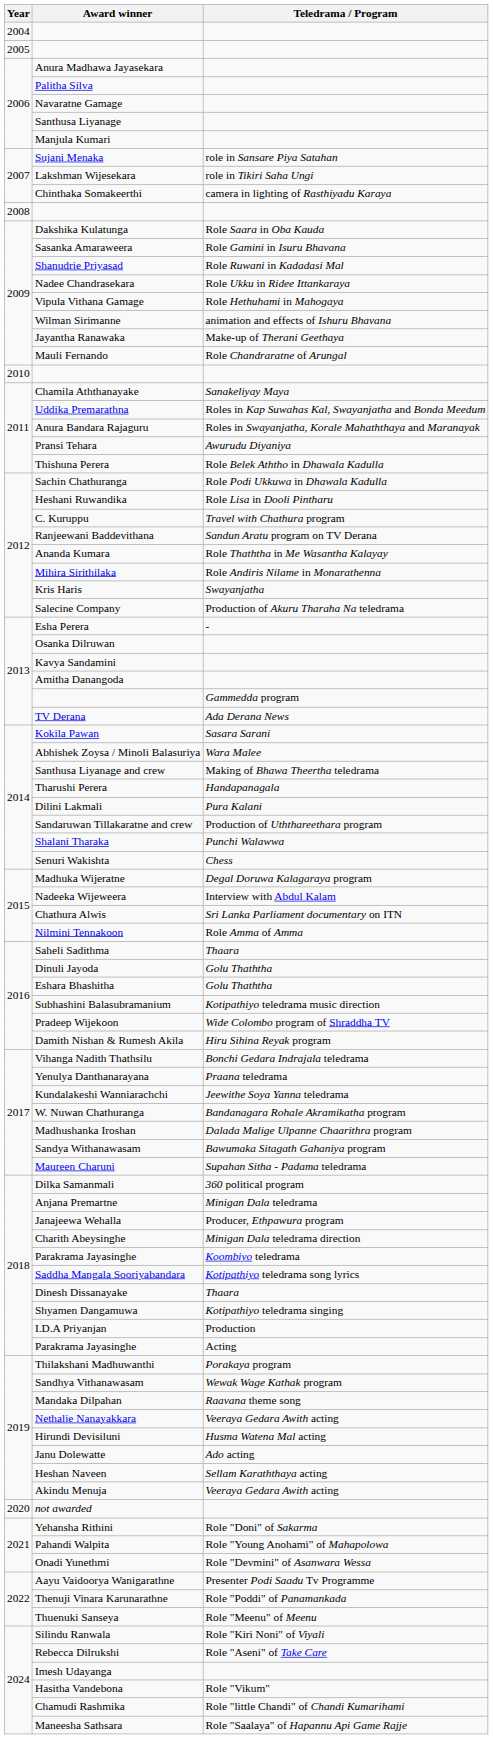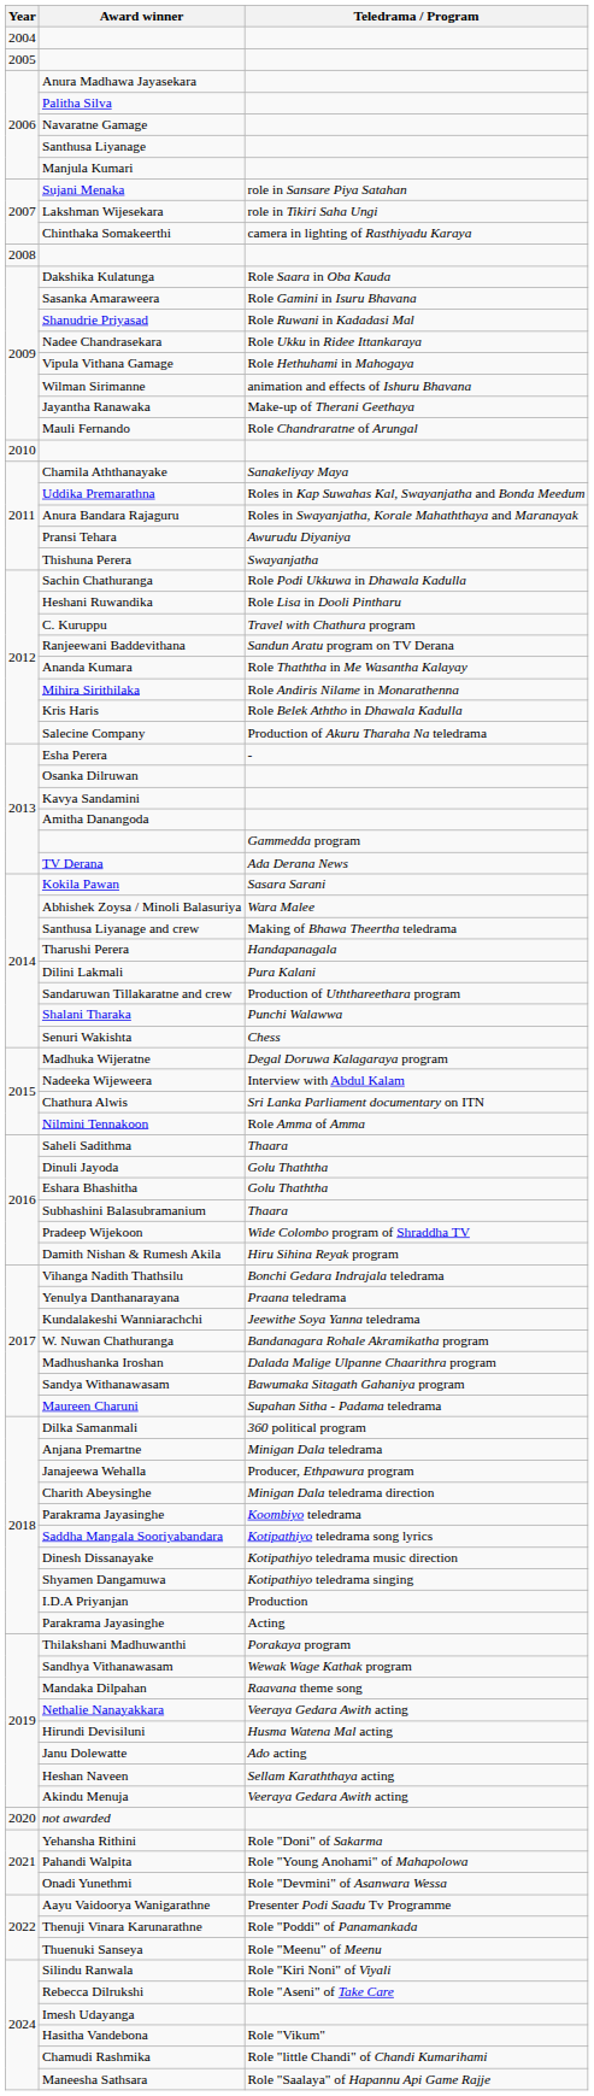Thishuna Perera | Teledrama / Program: Role Belek Aththo in Dhawala Kadulla -> Swayanjatha
Kris Haris | Teledrama / Program: Swayanjatha -> Role Belek Aththo in Dhawala Kadulla
Subhashini Balasubramanium | Teledrama / Program: Kotipathiyo teledrama music direction -> Thaara
Dinesh Dissanayake | Teledrama / Program: Thaara -> Kotipathiyo teledrama music direction
